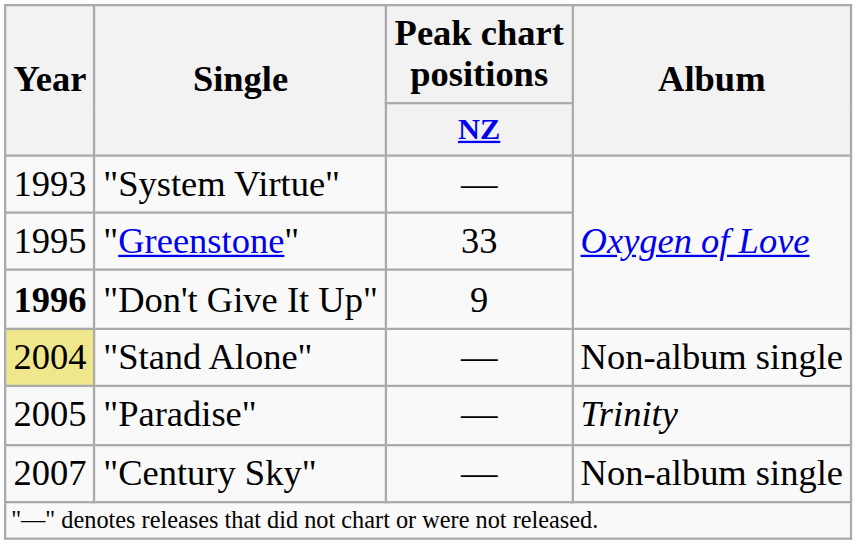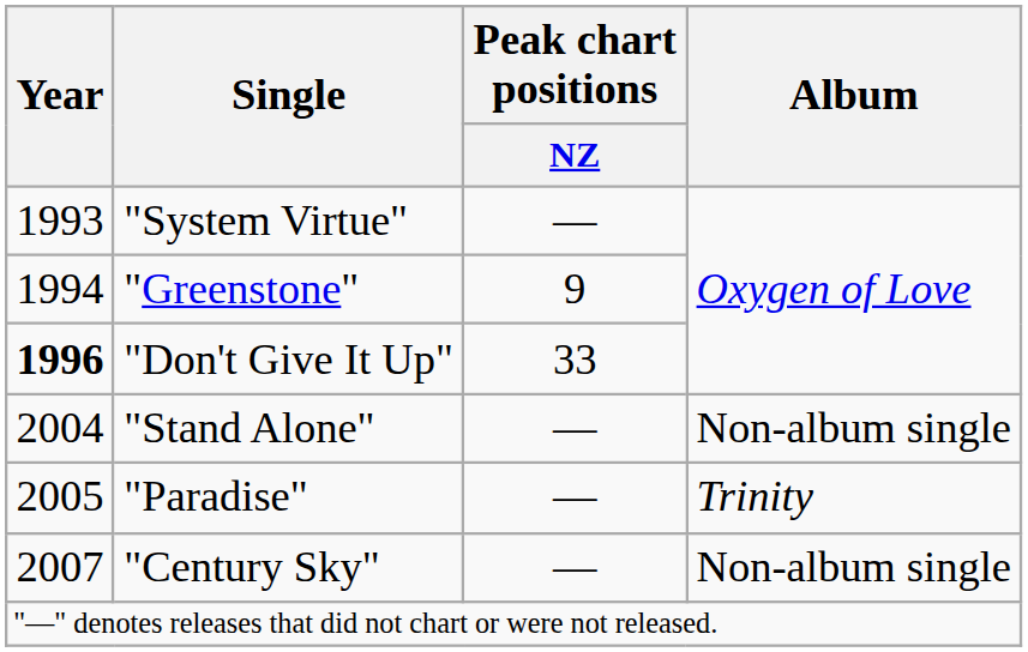"Greenstone" | Year: 1995 -> 1994
"Greenstone" | Peak chart positions / NZ: 33 -> 9
"Don't Give It Up" | Peak chart positions / NZ: 9 -> 33
"Stand Alone" | Year: khaki background -> no background
